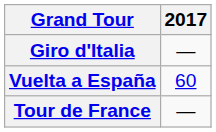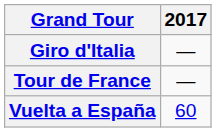rows swapped: Tour de France <-> Vuelta a España
